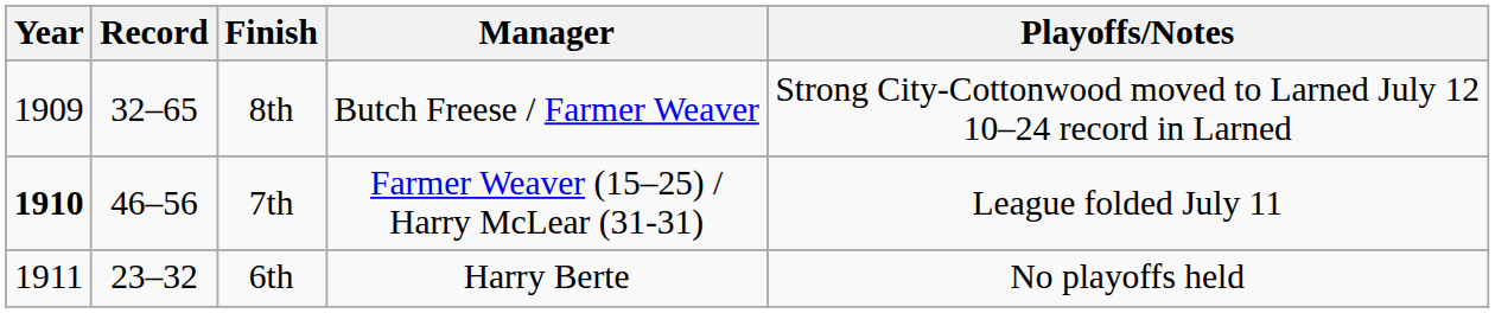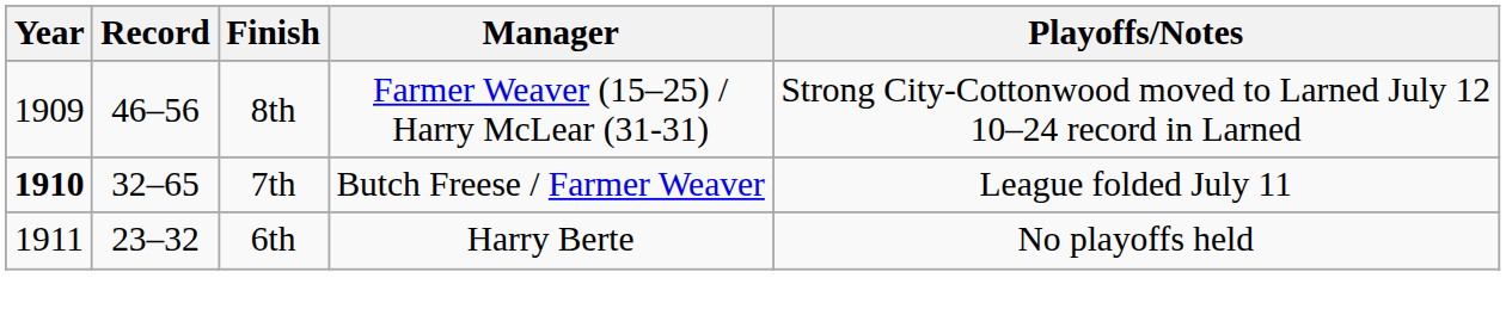8th | Record: 32–65 -> 46–56
8th | Manager: Butch Freese / Farmer Weaver -> Farmer Weaver (15–25) / Harry McLear (31-31)
7th | Record: 46–56 -> 32–65
7th | Manager: Farmer Weaver (15–25) / Harry McLear (31-31) -> Butch Freese / Farmer Weaver
